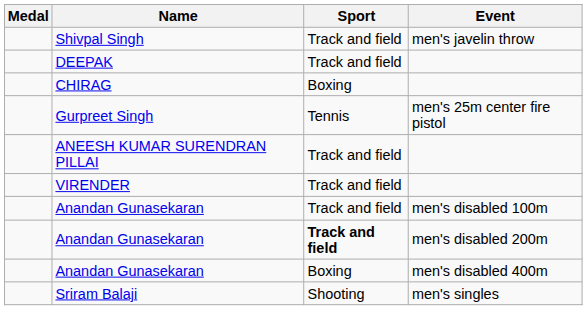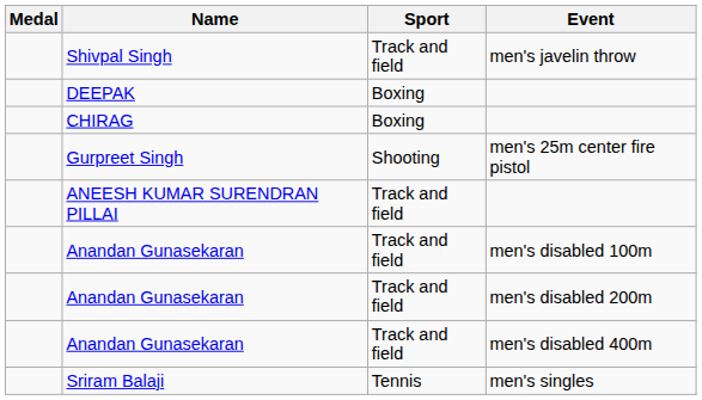DEEPAK | Sport: Track and field -> Boxing
Gurpreet Singh | Sport: Tennis -> Shooting
- row: VIRENDER | Track and field
Anandan Gunasekaran / men's disabled 200m | Sport: bold -> normal
Anandan Gunasekaran / men's disabled 400m | Sport: Boxing -> Track and field
Sriram Balaji | Sport: Shooting -> Tennis
